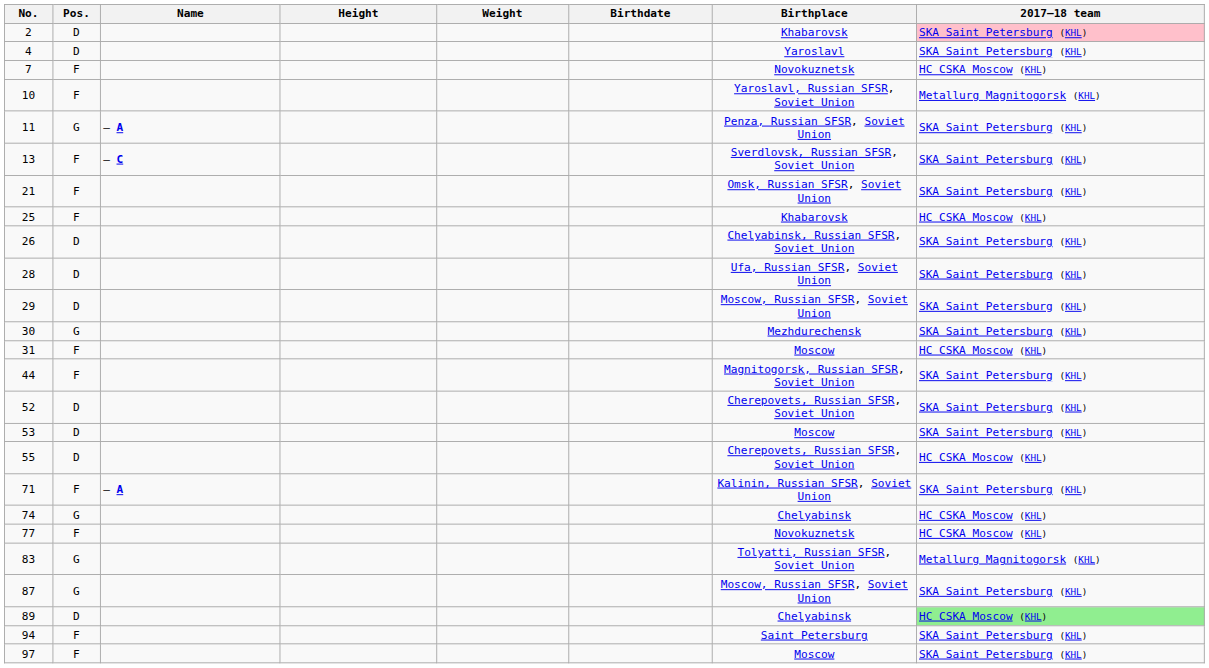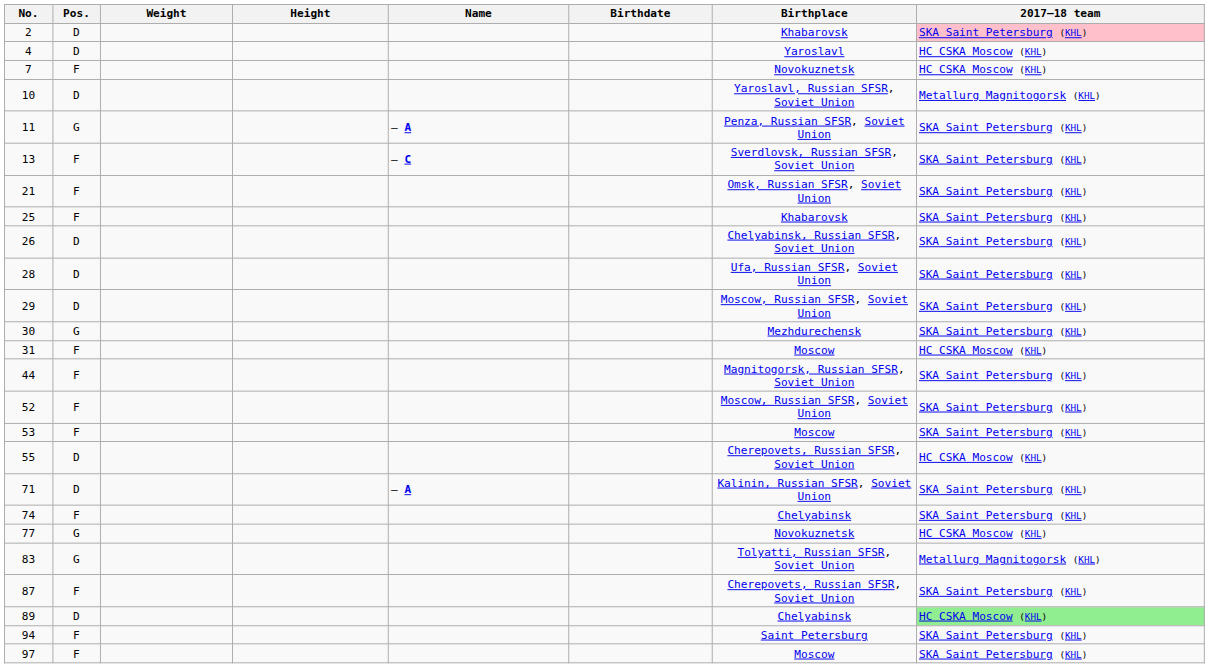columns swapped: Name <-> Weight
4 | 2017–18 team: SKA Saint Petersburg (KHL) -> HC CSKA Moscow (KHL)
10 | Pos.: F -> D
25 | 2017–18 team: HC CSKA Moscow (KHL) -> SKA Saint Petersburg (KHL)
52 | Pos.: D -> F
52 | Birthplace: Cherepovets, Russian SFSR, Soviet Union -> Moscow, Russian SFSR, Soviet Union
53 | Pos.: D -> F
71 | Pos.: F -> D
74 | Pos.: G -> F
74 | 2017–18 team: HC CSKA Moscow (KHL) -> SKA Saint Petersburg (KHL)
77 | Pos.: F -> G
87 | Pos.: G -> F
87 | Birthplace: Moscow, Russian SFSR, Soviet Union -> Cherepovets, Russian SFSR, Soviet Union
